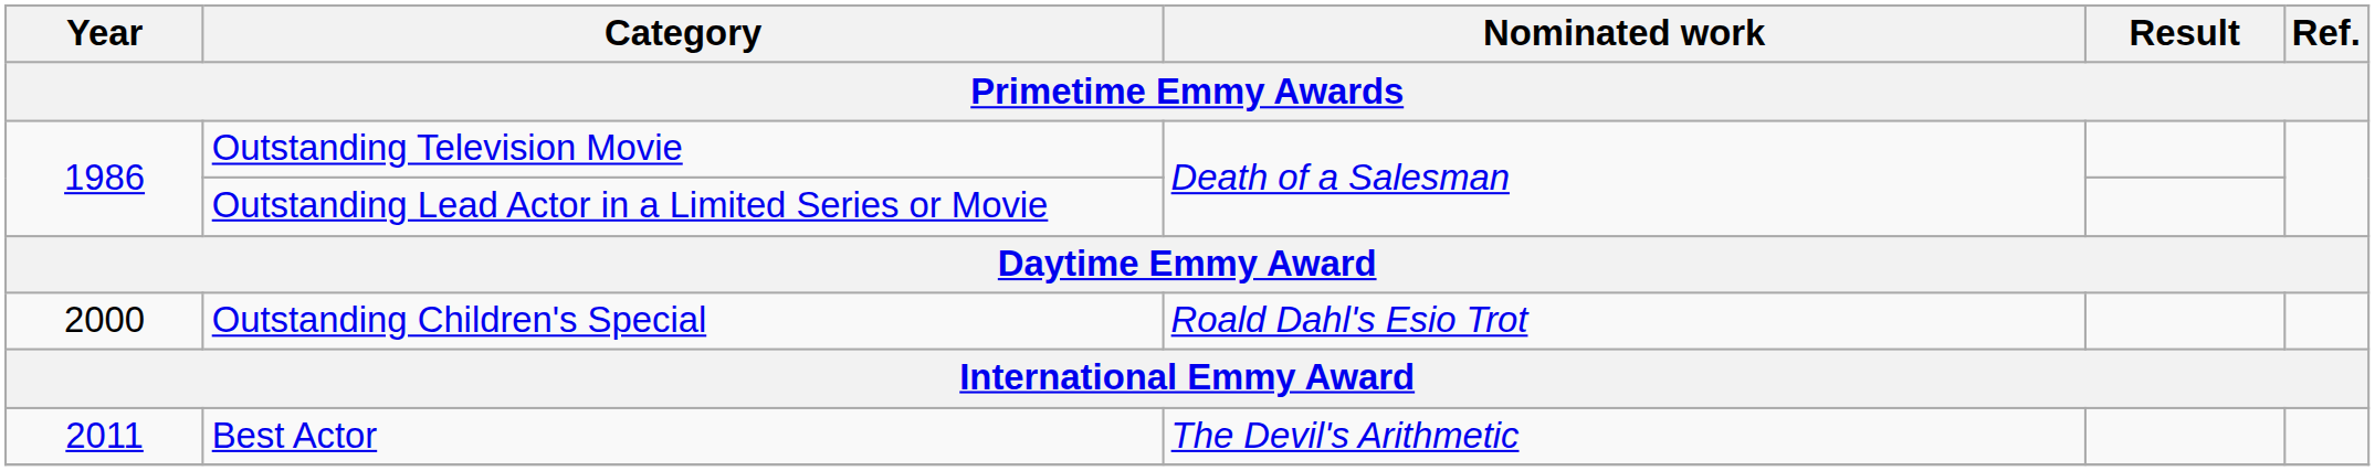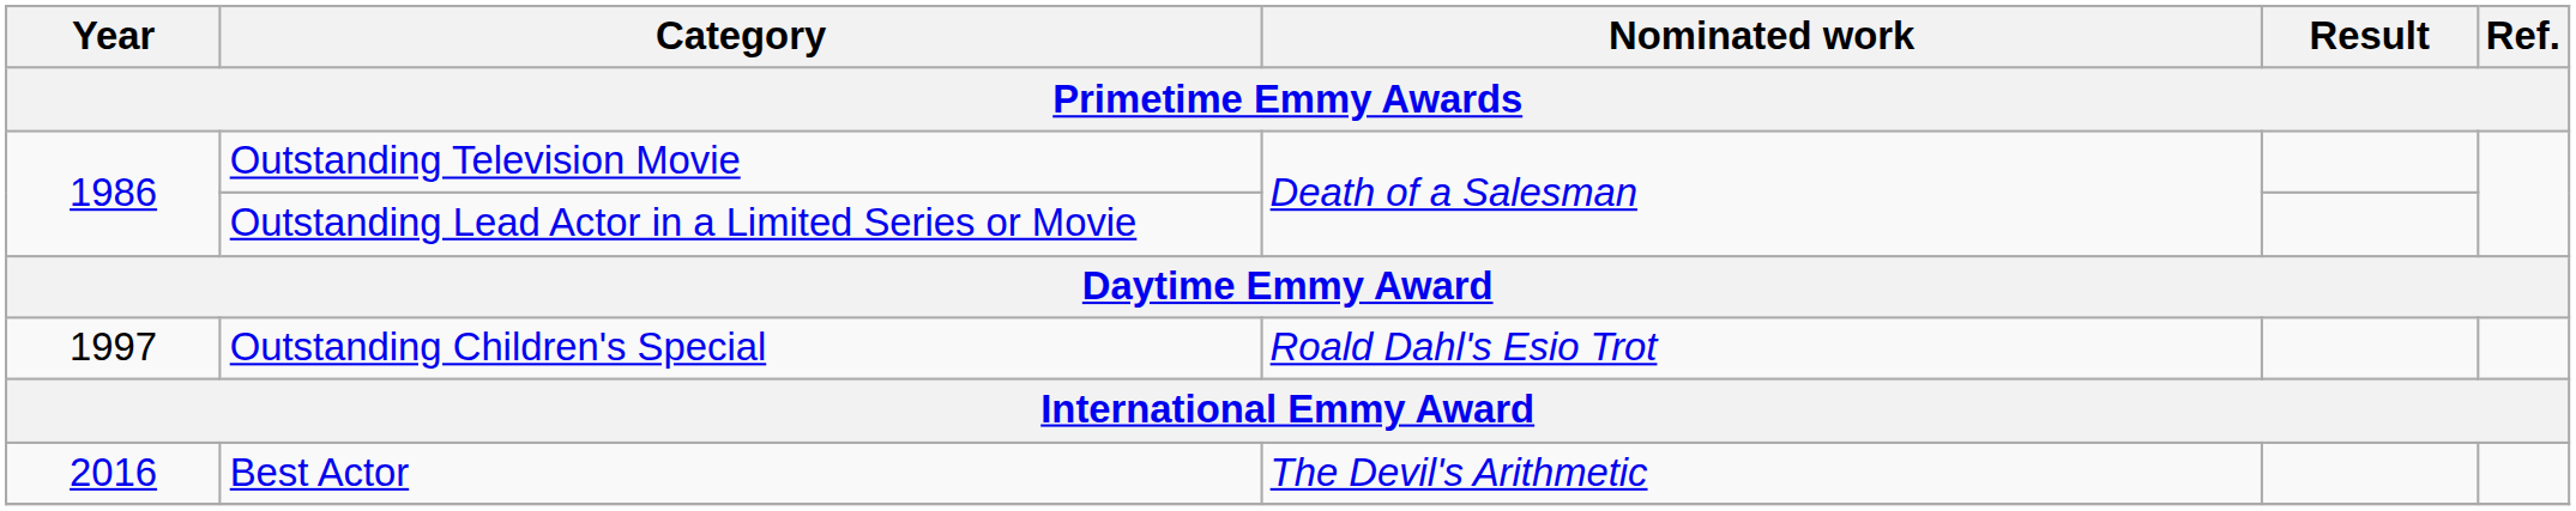Outstanding Children's Special | Year: 2000 -> 1997
Best Actor | Year: 2011 -> 2016
